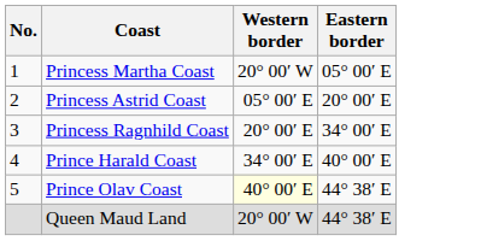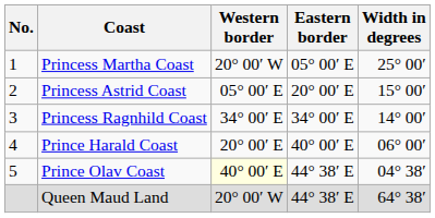+ column: Width in degrees | 25° 00′ | 15° 00′ | 14° 00′ | 06° 00′ | 04° 38′ | 64° 38′
Princess Ragnhild Coast | Western border: 20° 00′ E -> 34° 00′ E
Prince Harald Coast | Western border: 34° 00′ E -> 20° 00′ E
